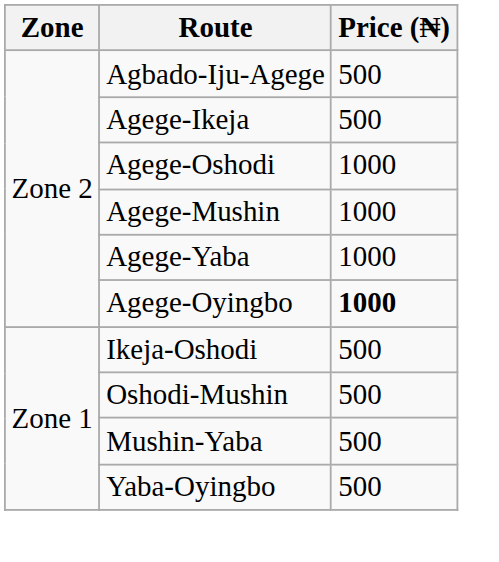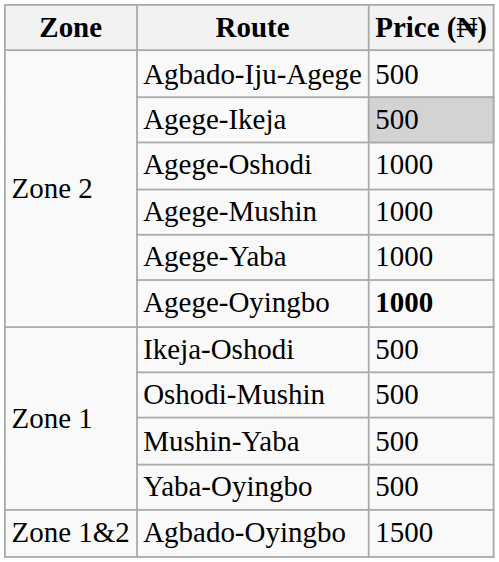Agege-Ikeja | Price (₦): no background -> lightgrey background
+ row: Zone 1&2 | Agbado-Oyingbo | 1500
